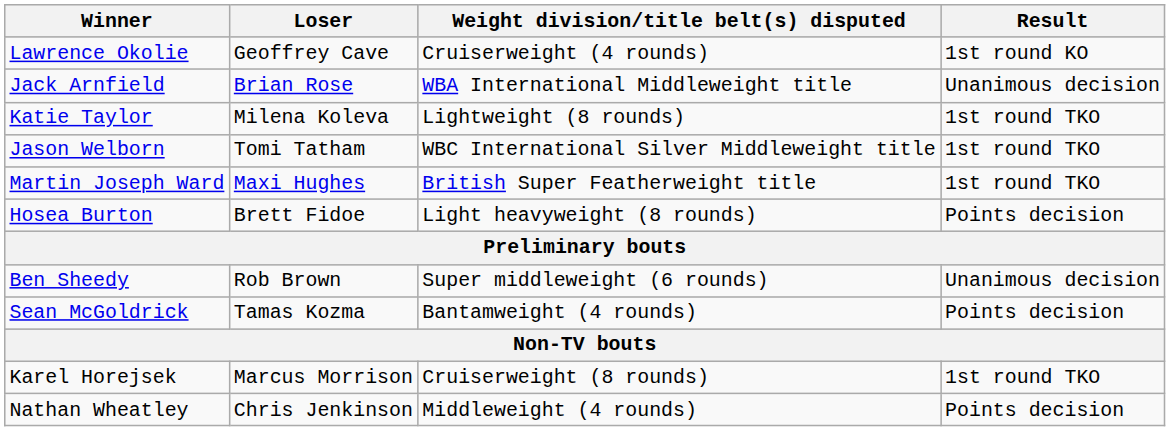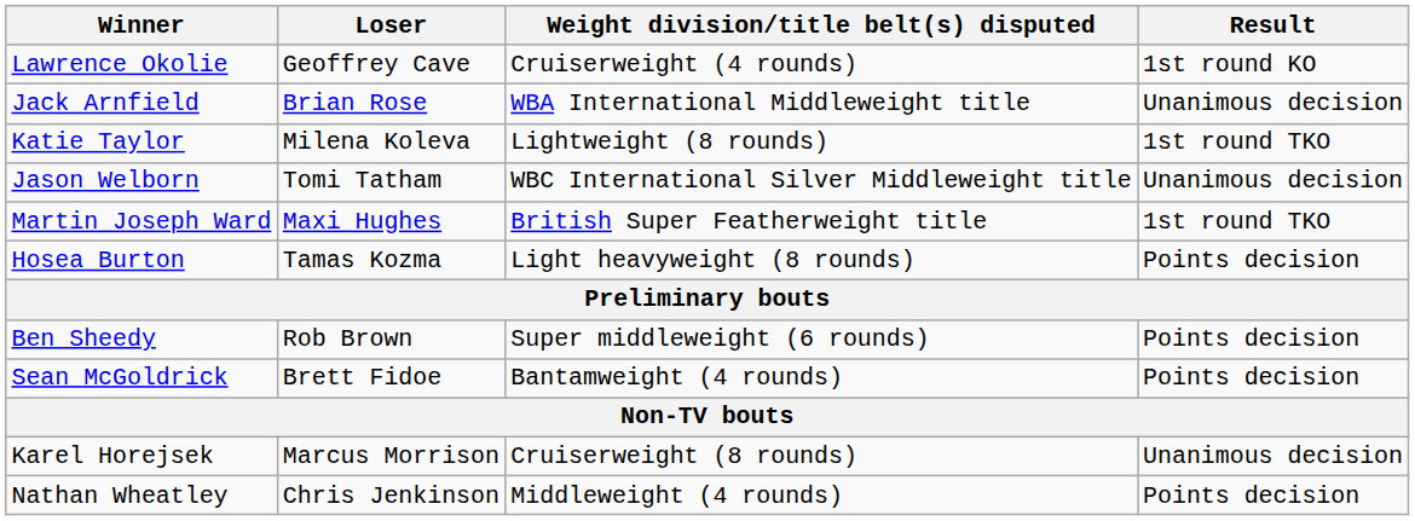Jason Welborn | Result: 1st round TKO -> Unanimous decision
Hosea Burton | Loser: Brett Fidoe -> Tamas Kozma
Ben Sheedy | Result: Unanimous decision -> Points decision
Sean McGoldrick | Loser: Tamas Kozma -> Brett Fidoe
Karel Horejsek | Result: 1st round TKO -> Unanimous decision
